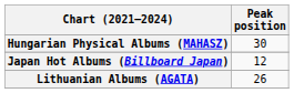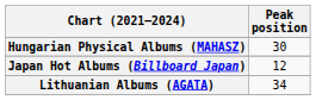Lithuanian Albums (AGATA) | Peak position: 26 -> 34
